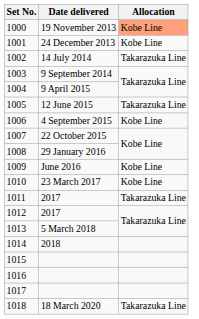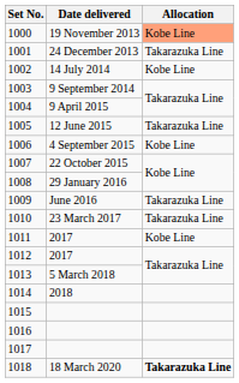1001 | Allocation: Kobe Line -> Takarazuka Line
1002 | Allocation: Takarazuka Line -> Kobe Line
1009 | Allocation: Kobe Line -> Takarazuka Line
1010 | Allocation: Kobe Line -> Takarazuka Line
1011 | Allocation: Takarazuka Line -> Kobe Line
1018 | Allocation: normal -> bold
